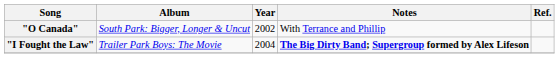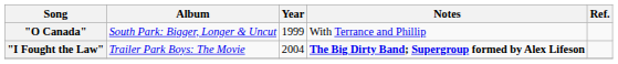"O Canada" | Year: 2002 -> 1999
